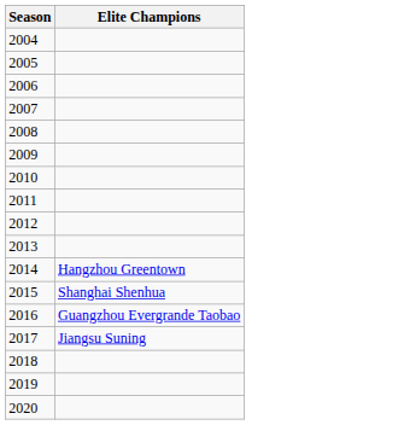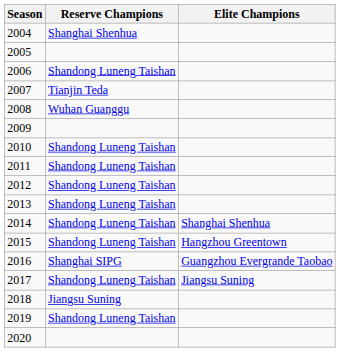+ column: Reserve Champions | Shanghai Shenhua | Shandong Luneng Taishan | Tianjin Teda | Wuhan Guanggu | Shandong Luneng Taishan | Shandong Luneng Taishan | Shandong Luneng Taishan | Shandong Luneng Taishan | Shandong Luneng Taishan | Shandong Luneng Taishan | Shanghai SIPG | Shandong Luneng Taishan | Jiangsu Suning | Shandong Luneng Taishan
2014 | Elite Champions: Hangzhou Greentown -> Shanghai Shenhua
2015 | Elite Champions: Shanghai Shenhua -> Hangzhou Greentown
